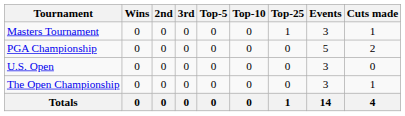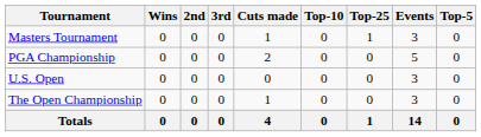columns swapped: Top-5 <-> Cuts made
